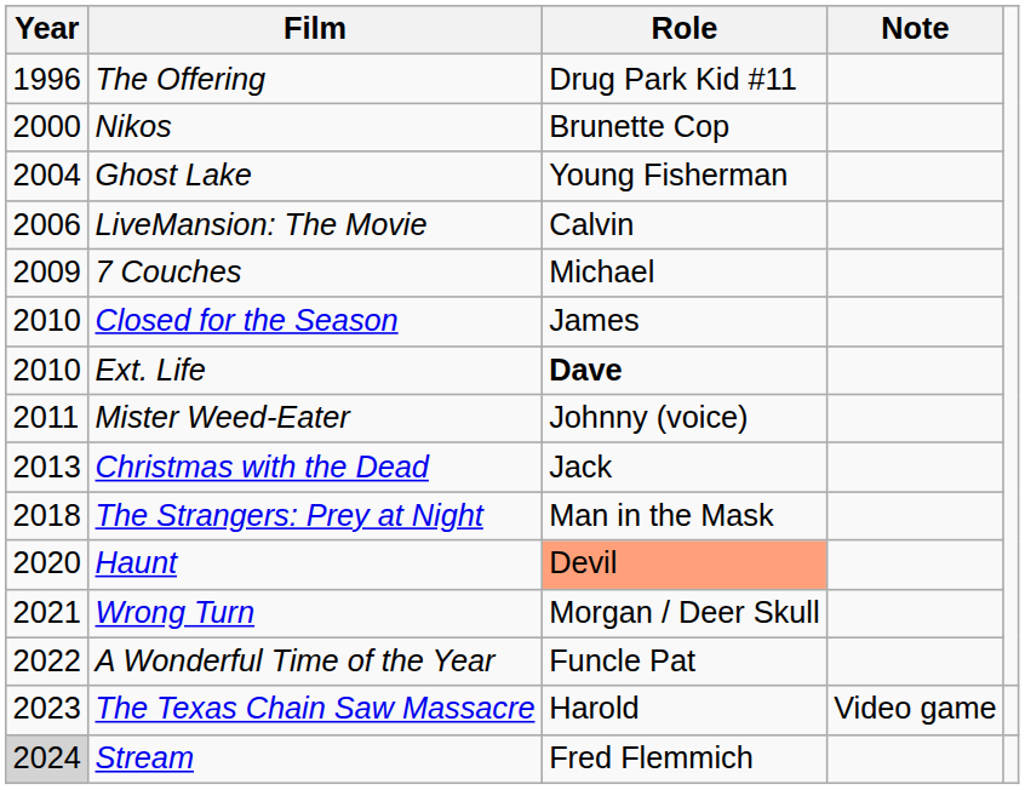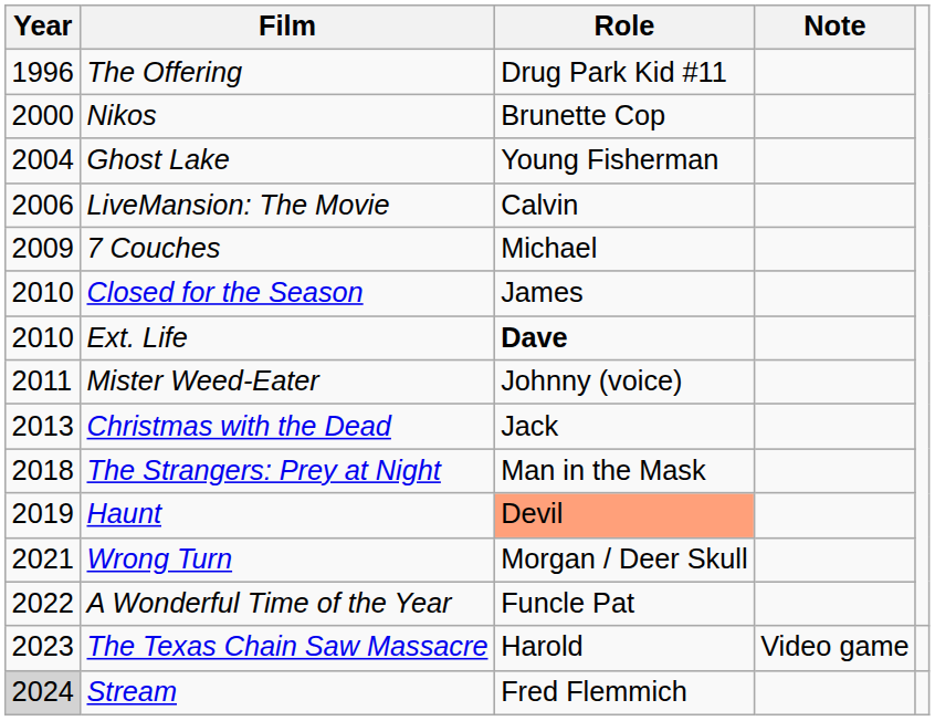Haunt | Year: 2020 -> 2019
